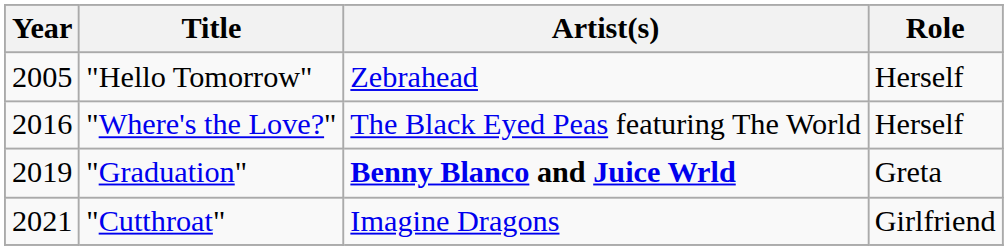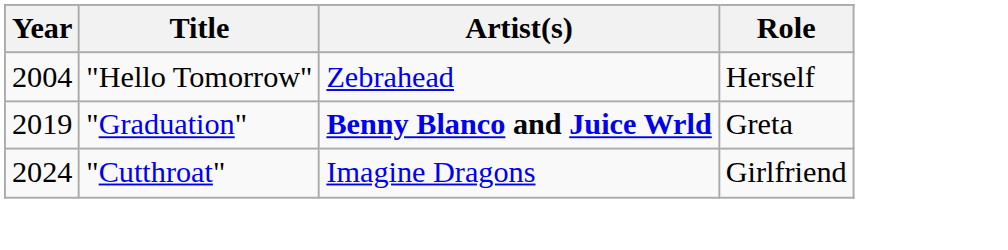"Hello Tomorrow" | Year: 2005 -> 2004
- row: 2016 | "Where's the Love?" | The Black Eyed Peas featuring The World | Herself
"Cutthroat" | Year: 2021 -> 2024
